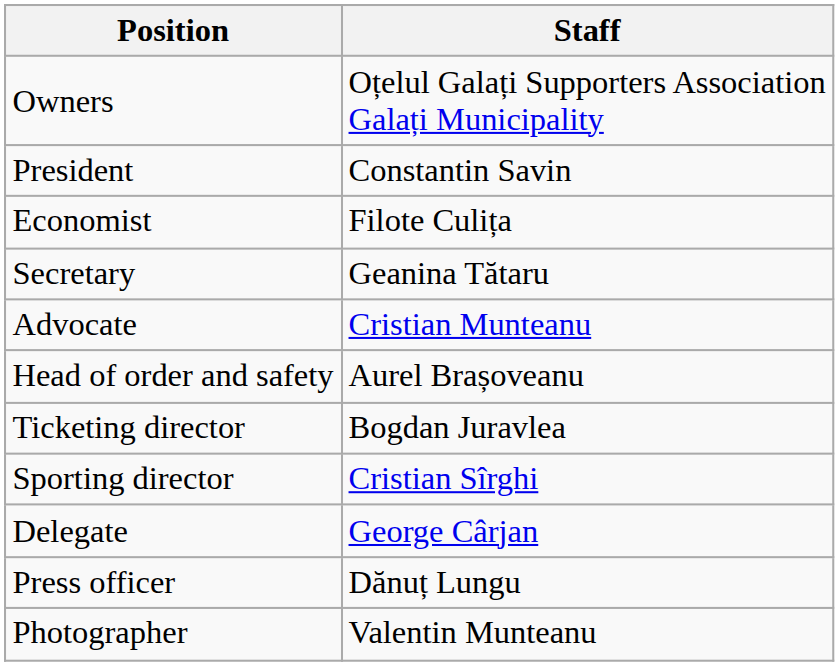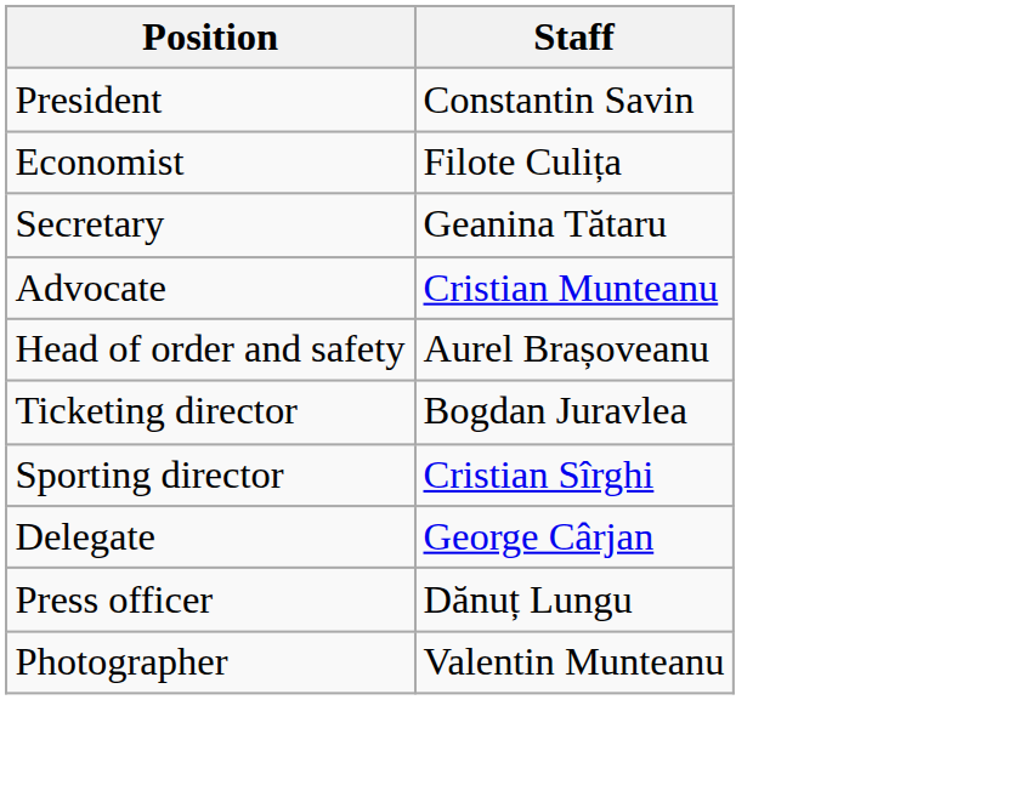- row: Owners | Oțelul Galați Supporters Association Galați Municipality
